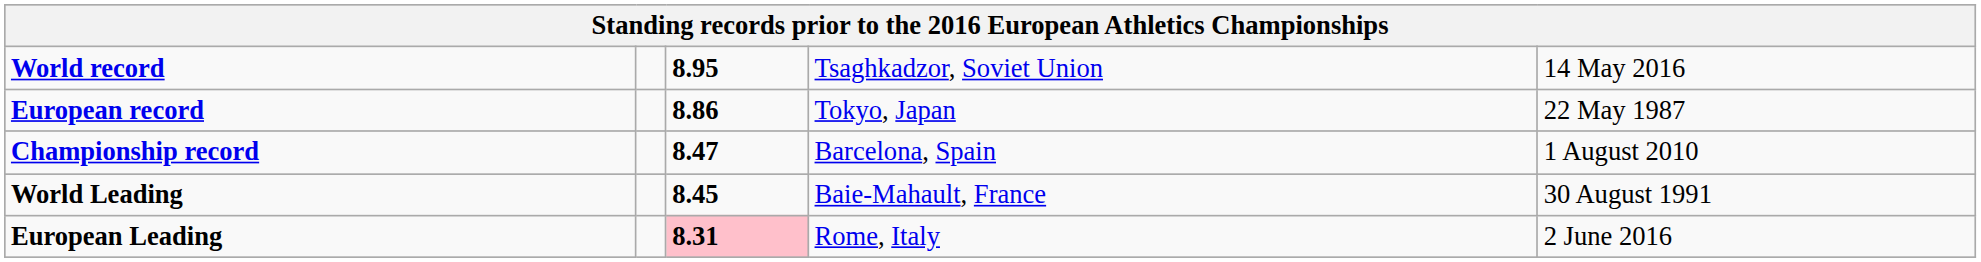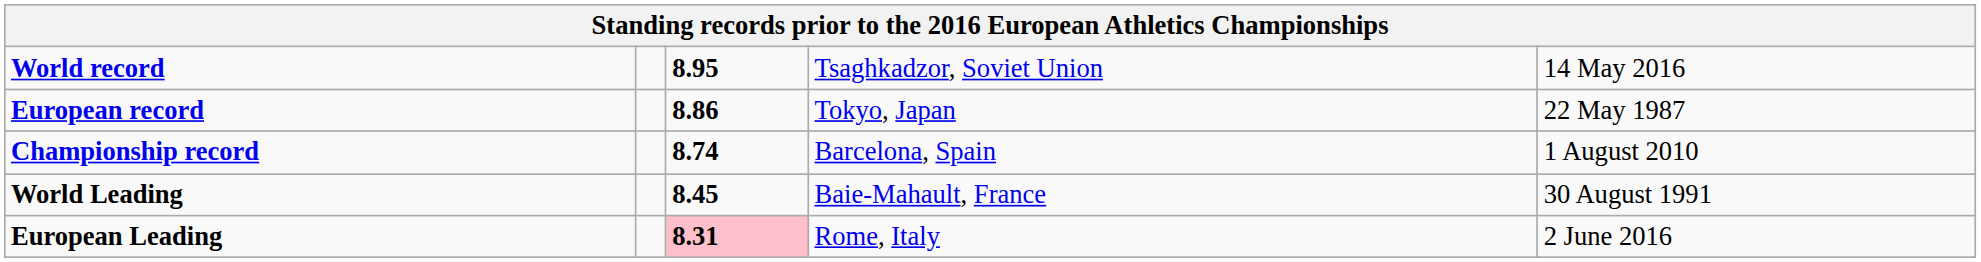Championship record | column 3: 8.47 -> 8.74
